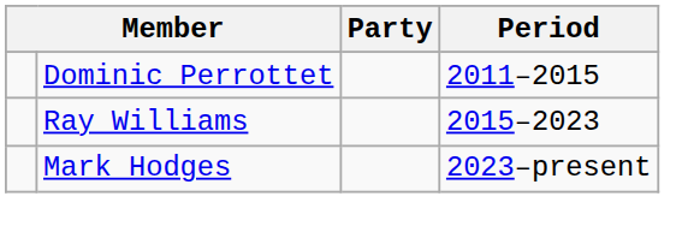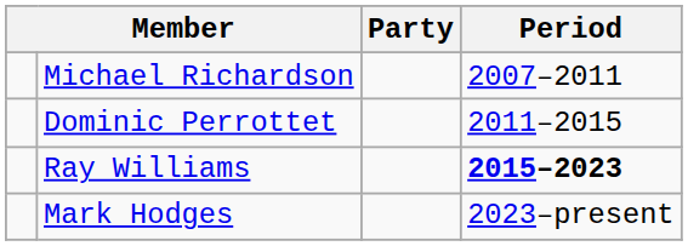+ row: Michael Richardson | 2007–2011
Ray Williams | Period: normal -> bold
